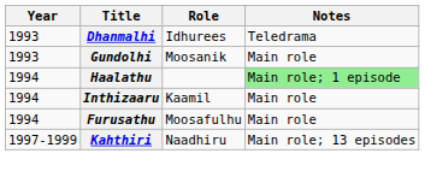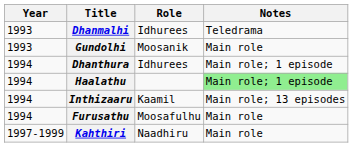+ row: 1994 | Dhanthura | Idhurees | Main role; 1 episode
Inthizaaru | Notes: Main role -> Main role; 13 episodes
Kahthiri | Notes: Main role; 13 episodes -> Main role
